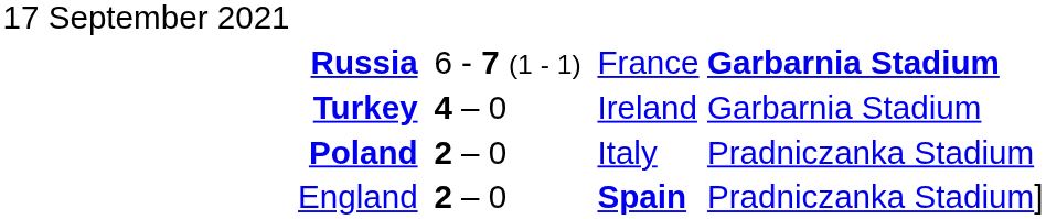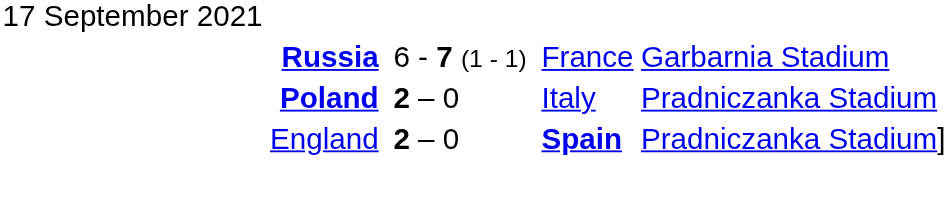Russia | column 7: bold -> normal
- row: Turkey | 4 – 0 | Ireland | Garbarnia Stadium
